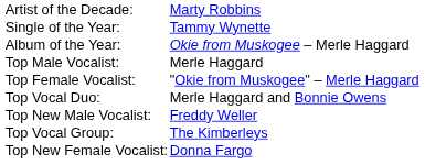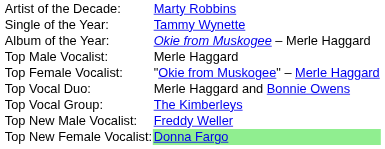rows swapped: Top Vocal Group: <-> Top New Male Vocalist:
Top New Female Vocalist: | column 2: no background -> lightgreen background
